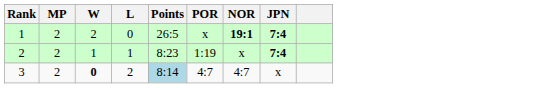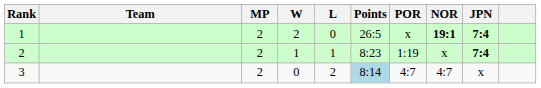+ column: Team
3 | W: bold -> normal
